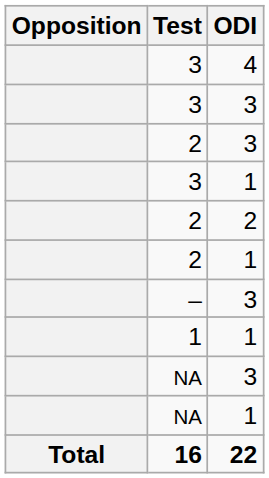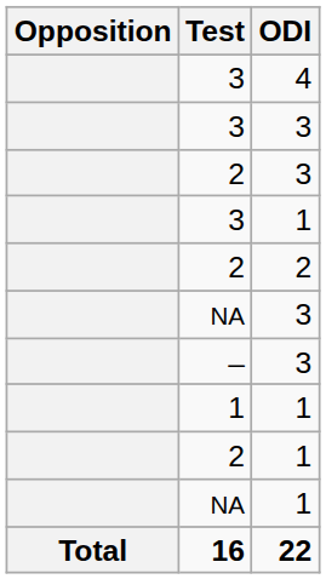rows swapped: 2 / 1 <-> NA / 3
